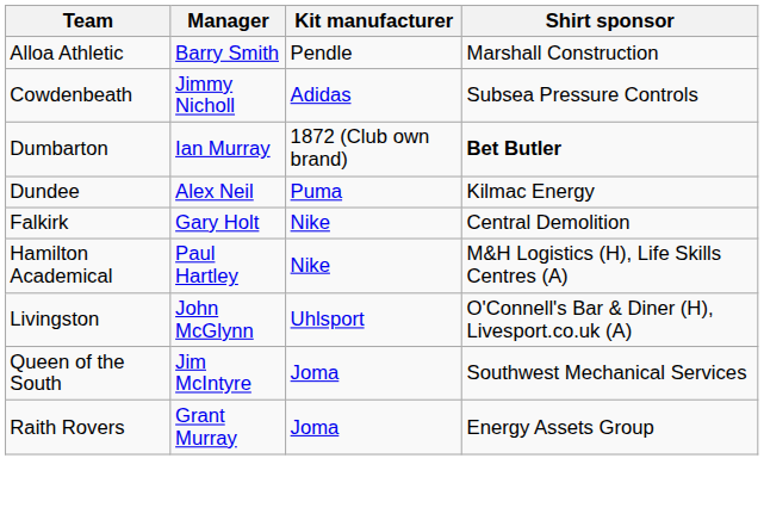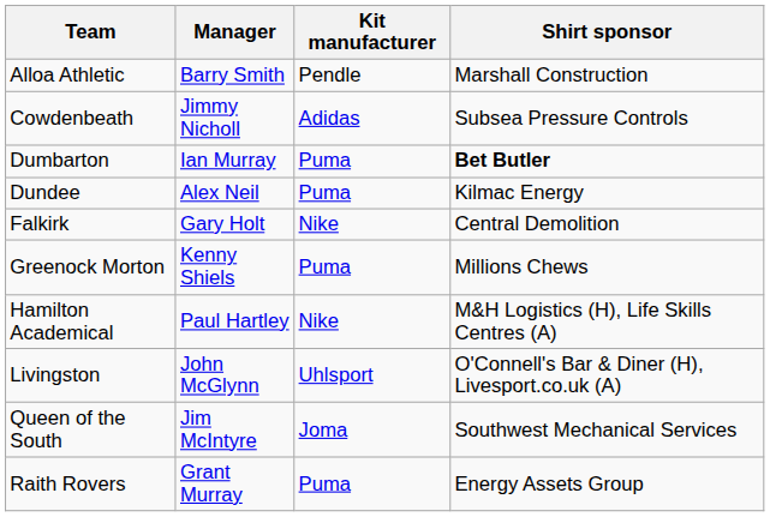Dumbarton | Kit manufacturer: 1872 (Club own brand) -> Puma
+ row: Greenock Morton | Kenny Shiels | Puma | Millions Chews
Raith Rovers | Kit manufacturer: Joma -> Puma
